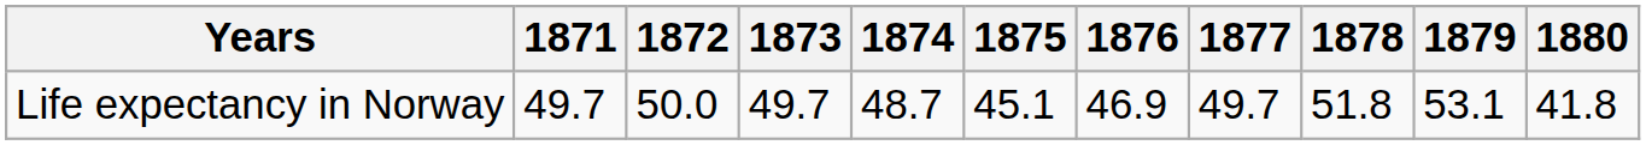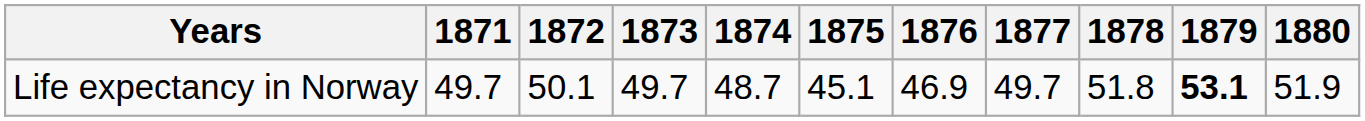Life expectancy in Norway | 1872: 50.0 -> 50.1
Life expectancy in Norway | 1879: normal -> bold
Life expectancy in Norway | 1880: 41.8 -> 51.9
